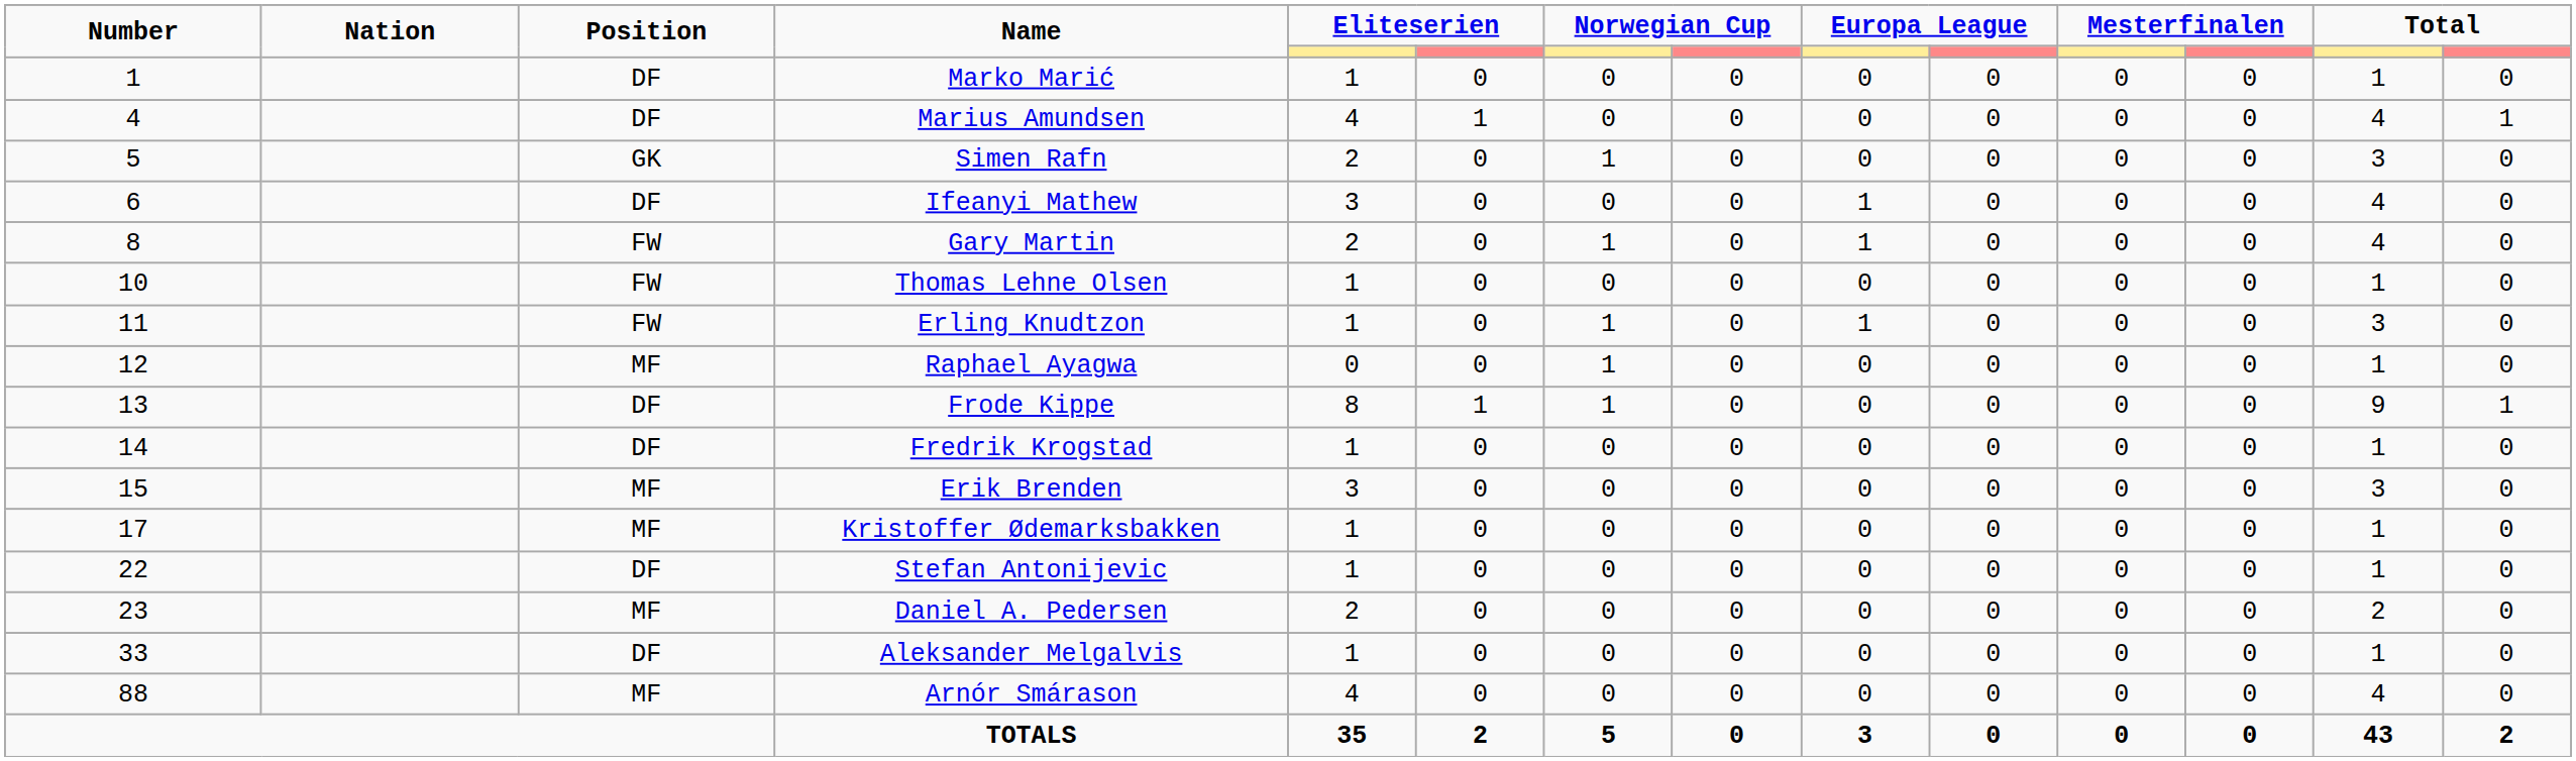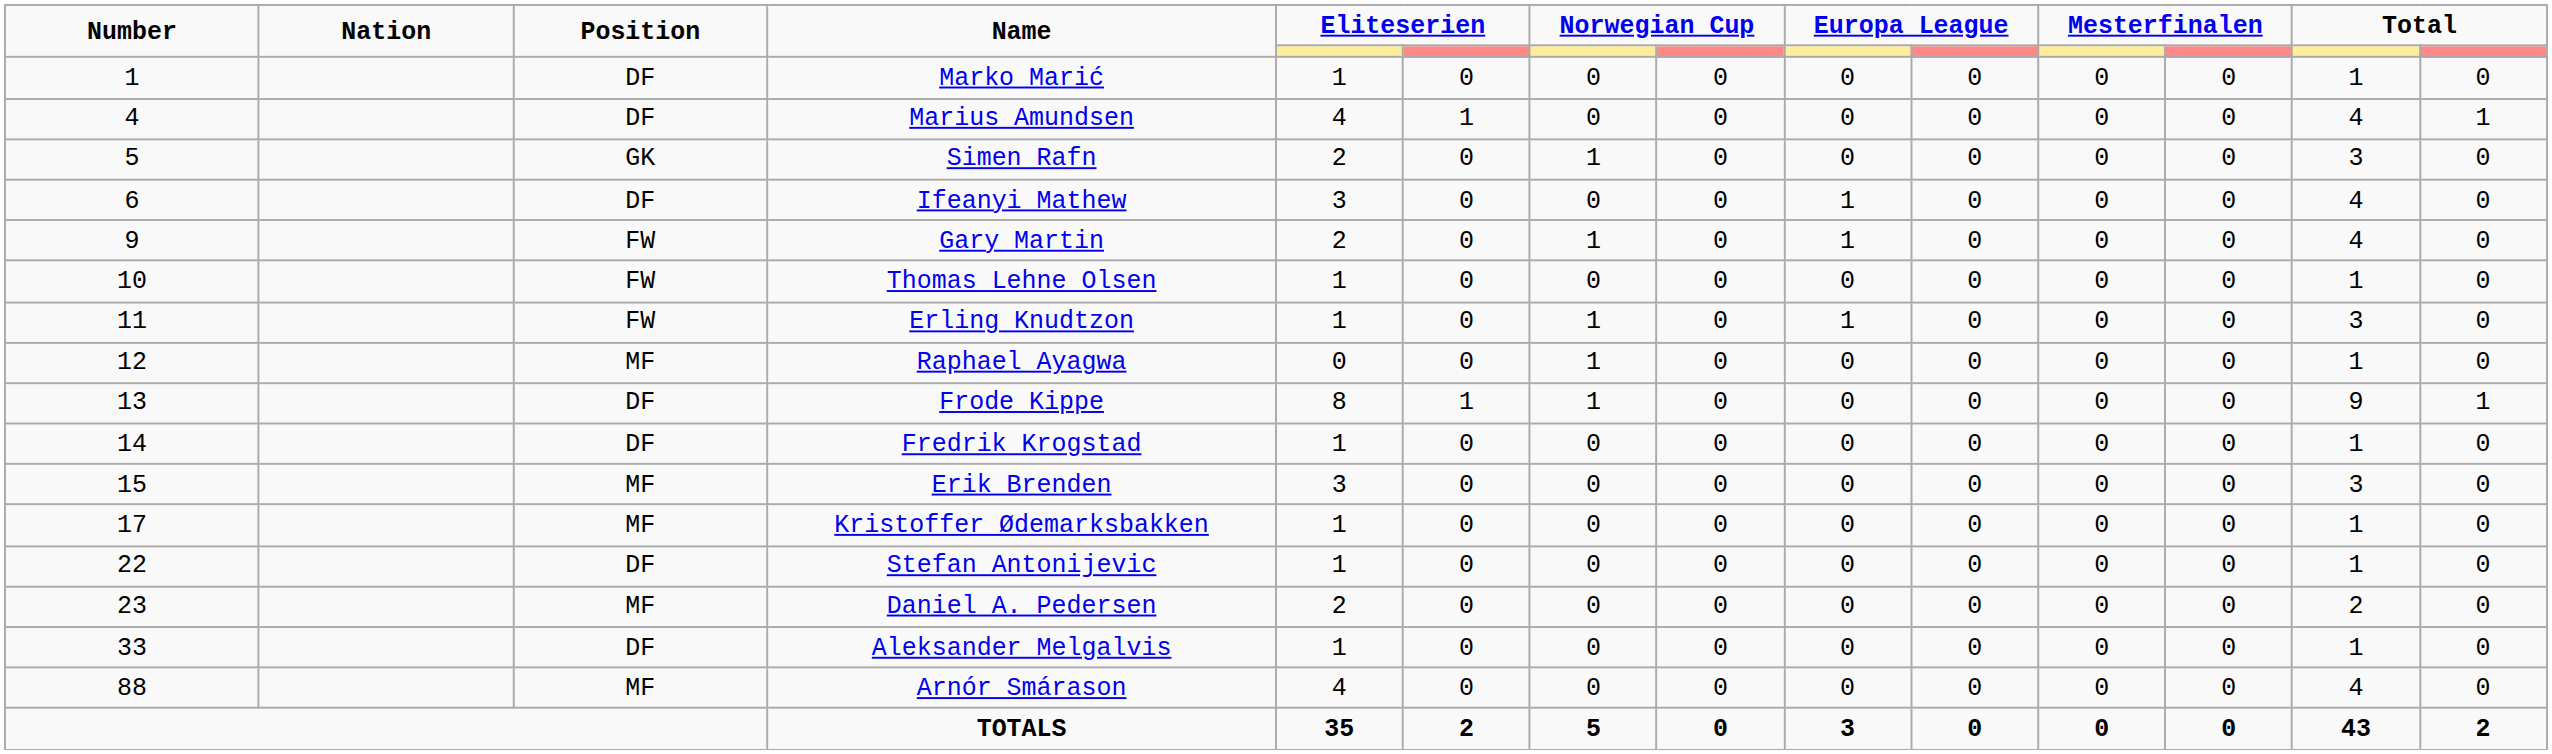Gary Martin | Number: 8 -> 9
